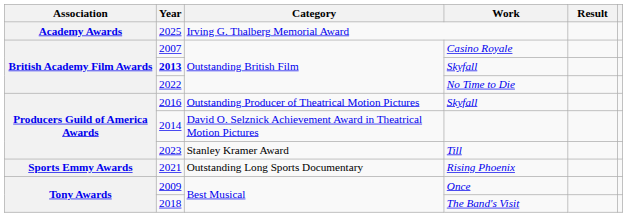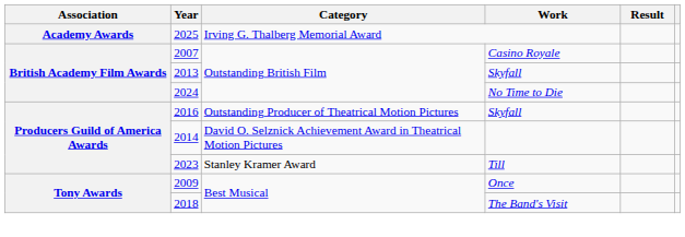Outstanding British Film / Skyfall | Year: bold -> normal
No Time to Die | Year: 2022 -> 2024
- row: Sports Emmy Awards | 2021 | Outstanding Long Sports Documentary | Rising Phoenix
